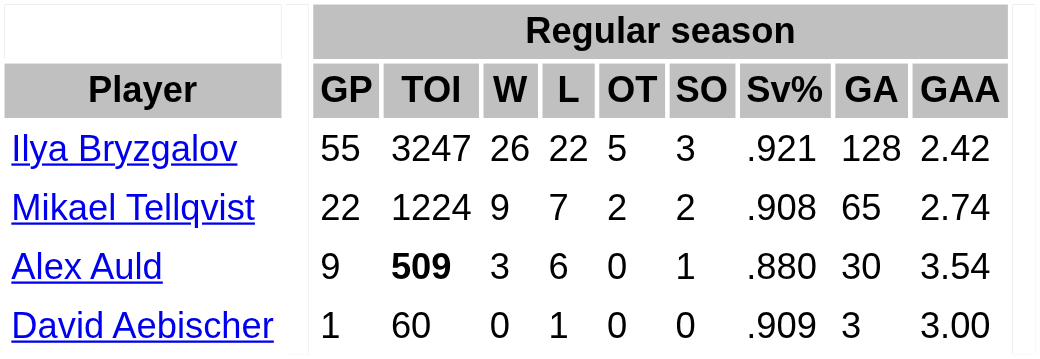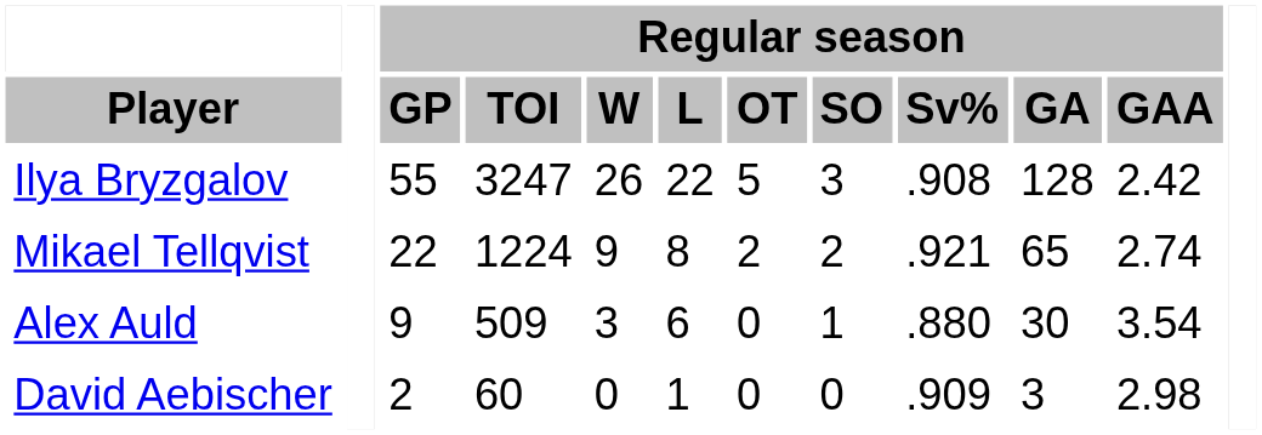Ilya Bryzgalov | Regular season / Sv%: .921 -> .908
Mikael Tellqvist | Regular season / L: 7 -> 8
Mikael Tellqvist | Regular season / Sv%: .908 -> .921
Alex Auld | Regular season / TOI: bold -> normal
David Aebischer | Regular season / GP: 1 -> 2
David Aebischer | Regular season / GAA: 3.00 -> 2.98
